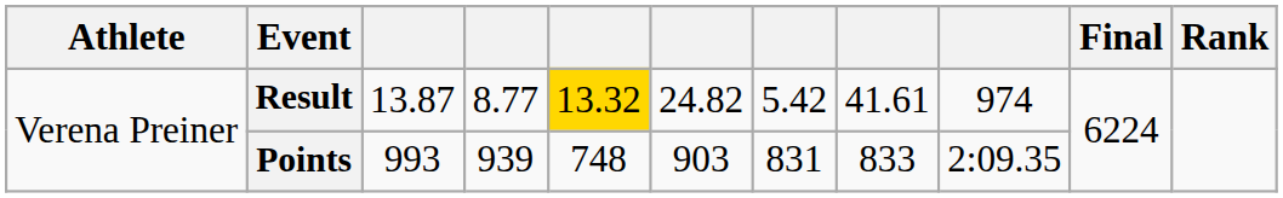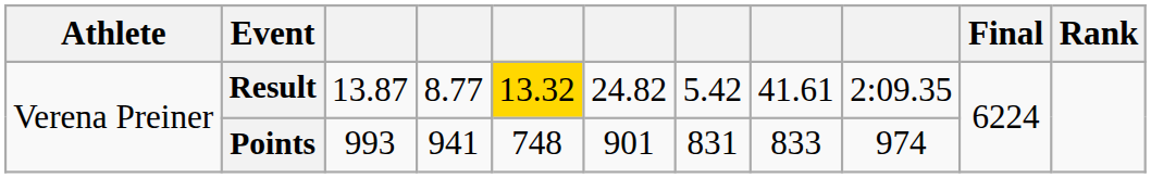Result | column 9: 974 -> 2:09.35
Points | column 4: 939 -> 941
Points | column 6: 903 -> 901
Points | column 9: 2:09.35 -> 974
